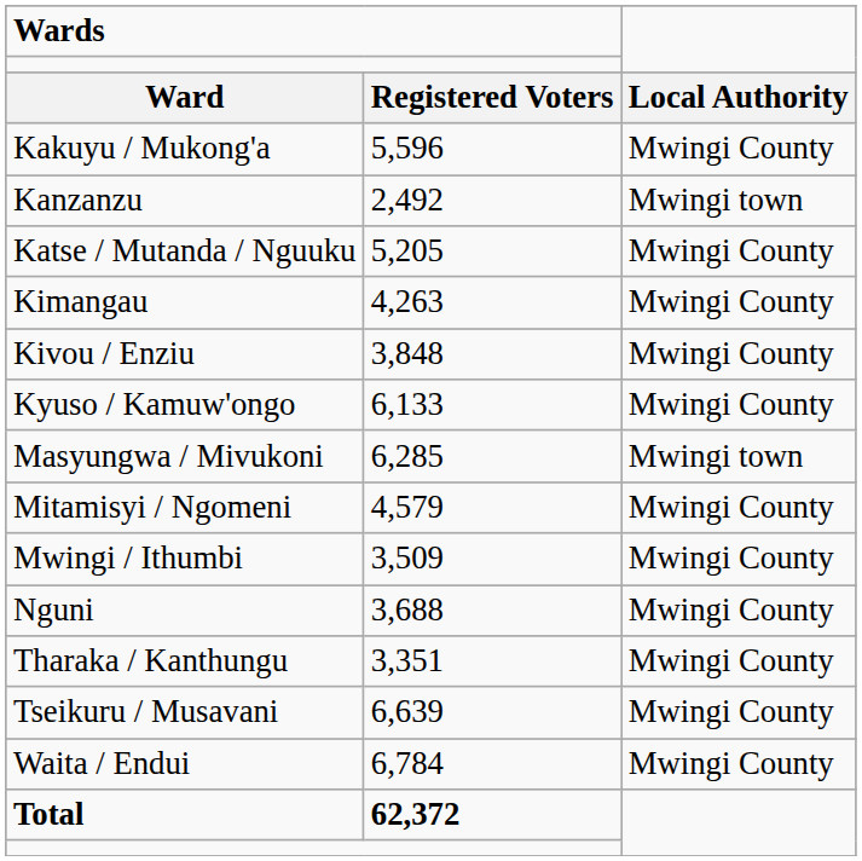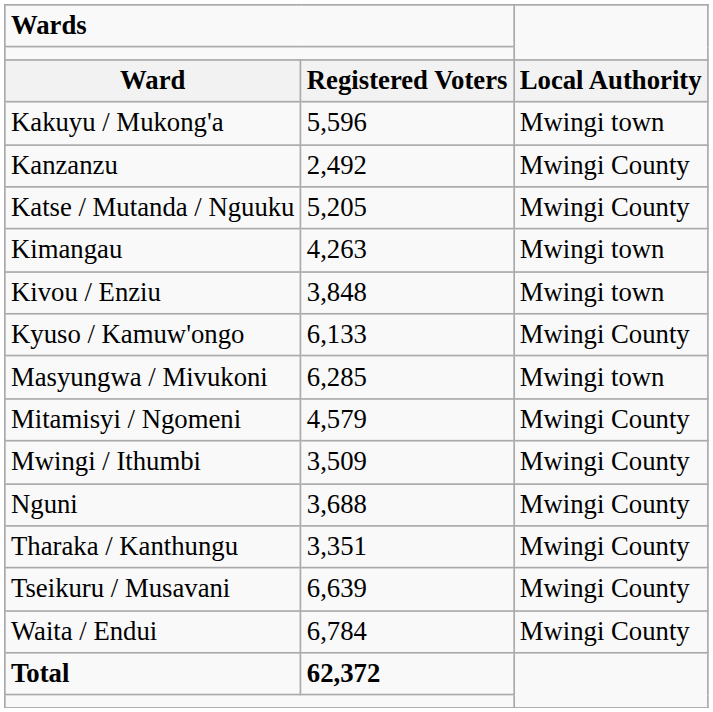Kakuyu / Mukong'a | column 3: Mwingi County -> Mwingi town
Kanzanzu | column 3: Mwingi town -> Mwingi County
Kimangau | column 3: Mwingi County -> Mwingi town
Kivou / Enziu | column 3: Mwingi County -> Mwingi town
